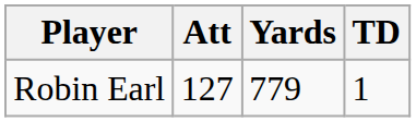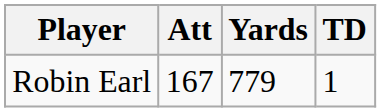Robin Earl | Att: 127 -> 167
